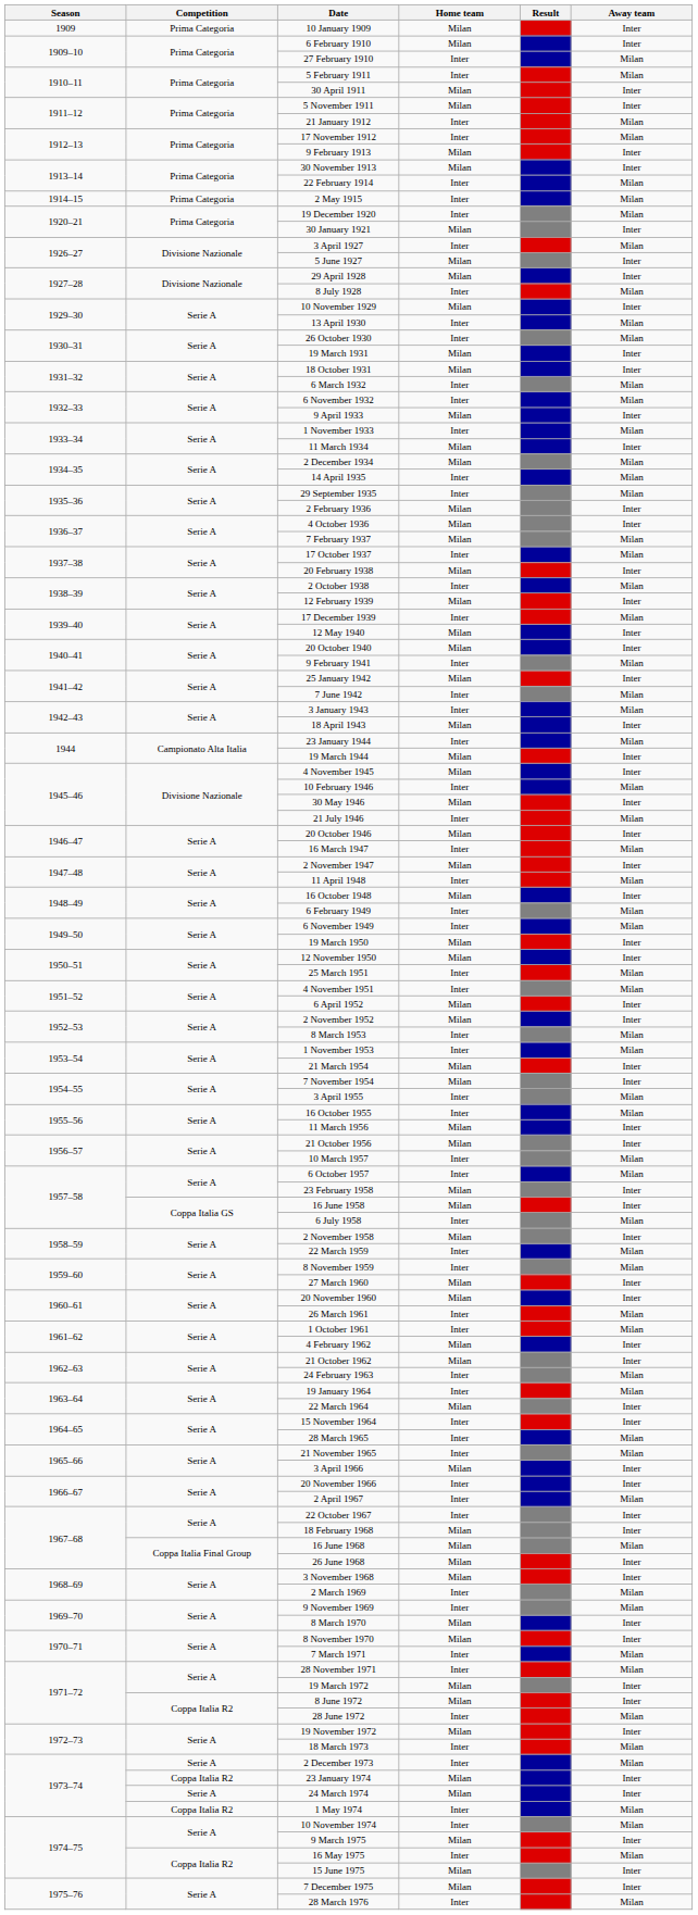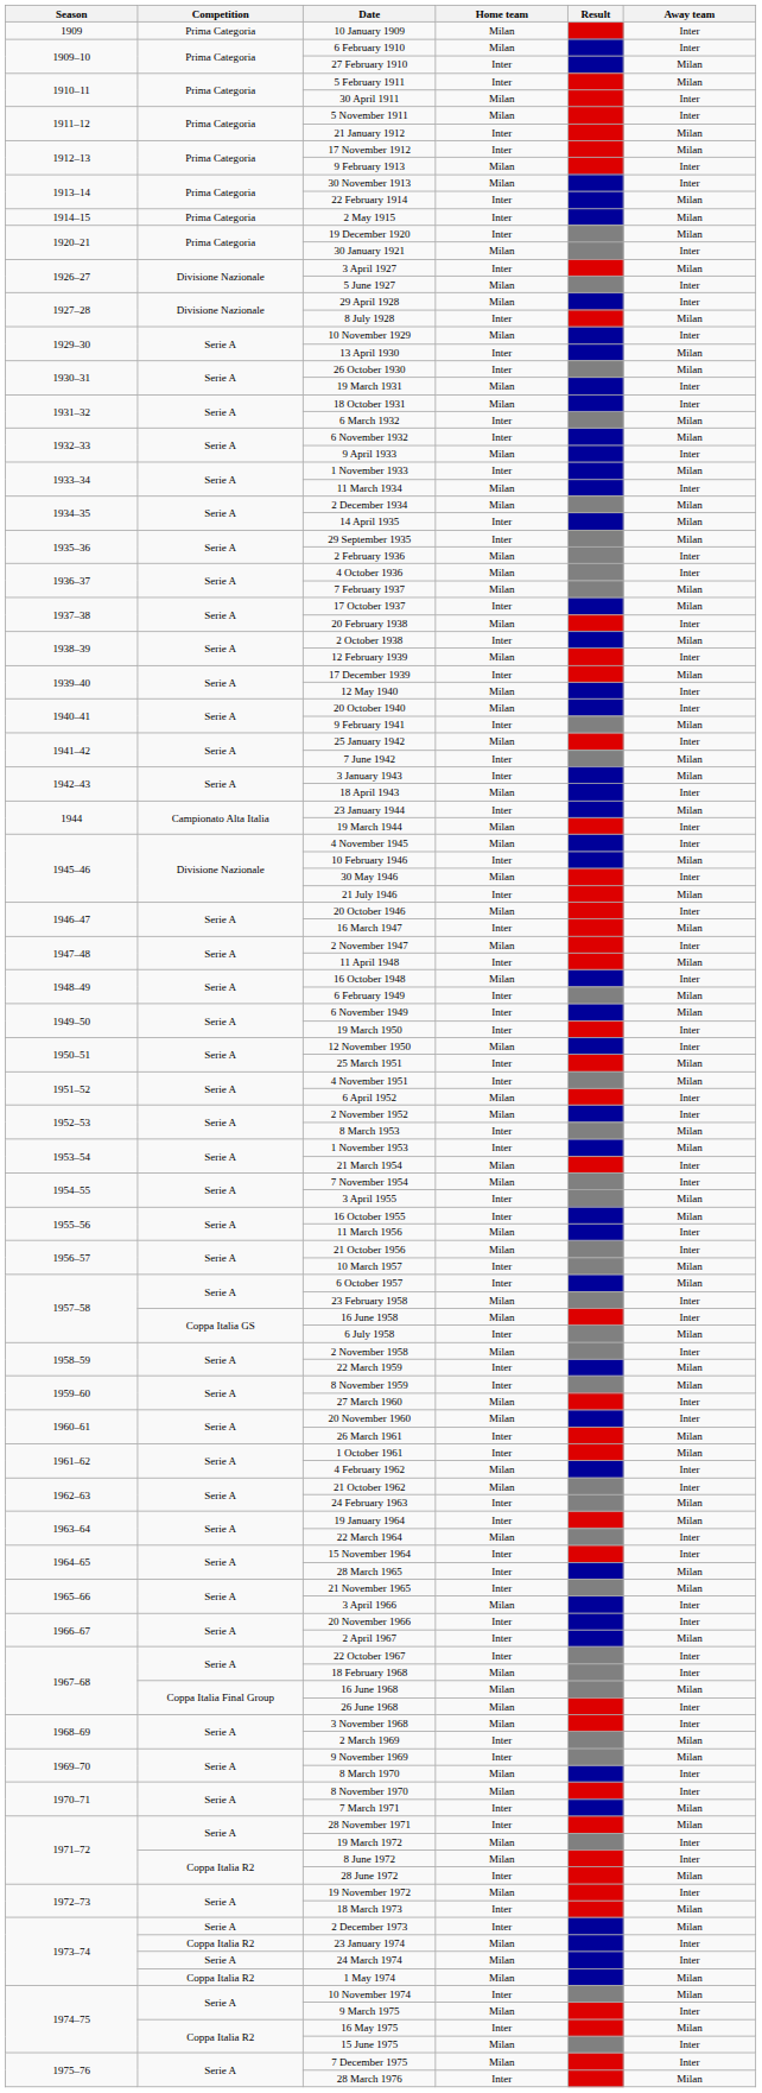19 March 1950 | Home team: Milan -> Inter
1 May 1974 | Home team: Inter -> Milan
